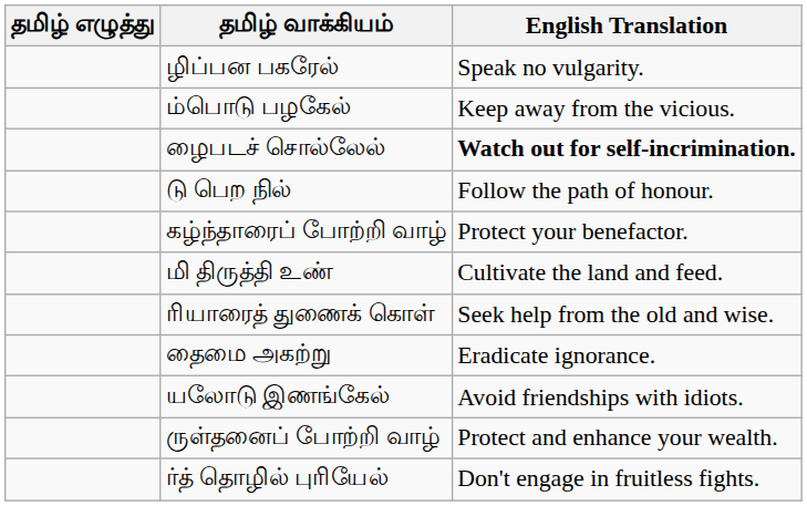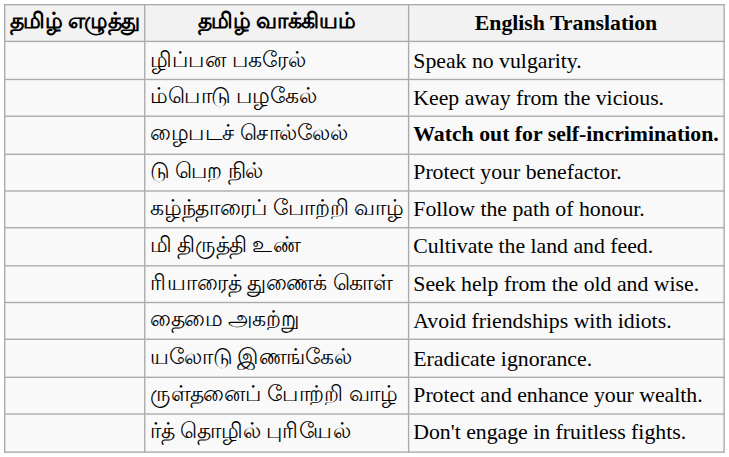டு பெற நில் | English Translation: Follow the path of honour. -> Protect your benefactor.
கழ்ந்தாரைப் போற்றி வாழ் | English Translation: Protect your benefactor. -> Follow the path of honour.
தைமை அகற்று | English Translation: Eradicate ignorance. -> Avoid friendships with idiots.
யலோடு இணங்கேல் | English Translation: Avoid friendships with idiots. -> Eradicate ignorance.
